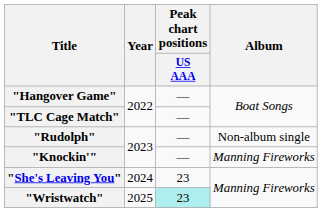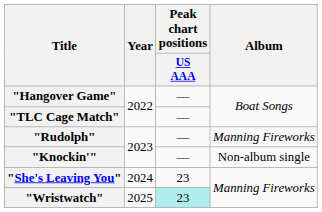"Rudolph" | Album: Non-album single -> Manning Fireworks
"Knockin'" | Album: Manning Fireworks -> Non-album single
